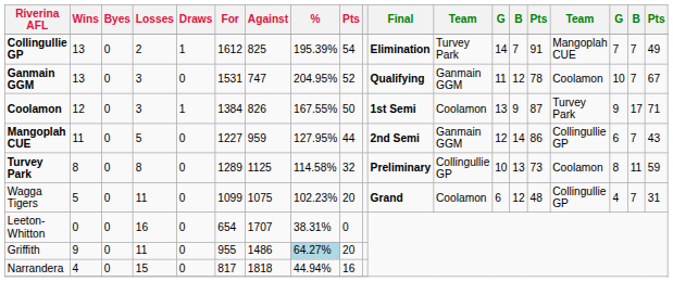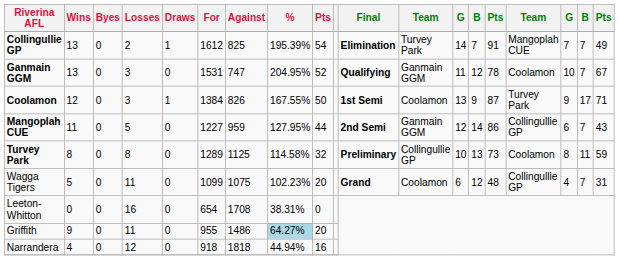Leeton-Whitton | Against: 1707 -> 1708
Narrandera | Losses: 15 -> 12
Narrandera | For: 817 -> 918
